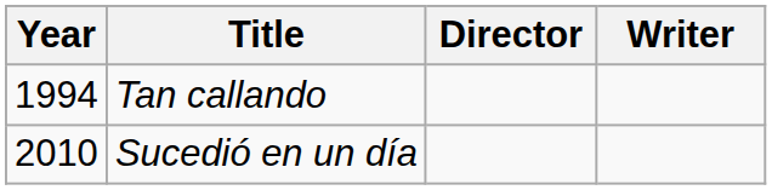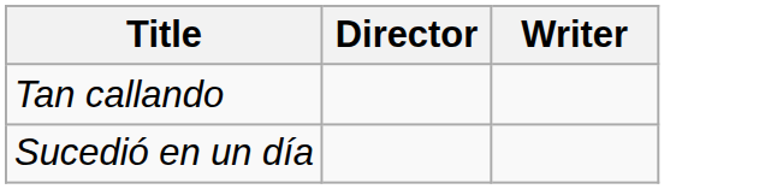- column: Year | 1994 | 2010
